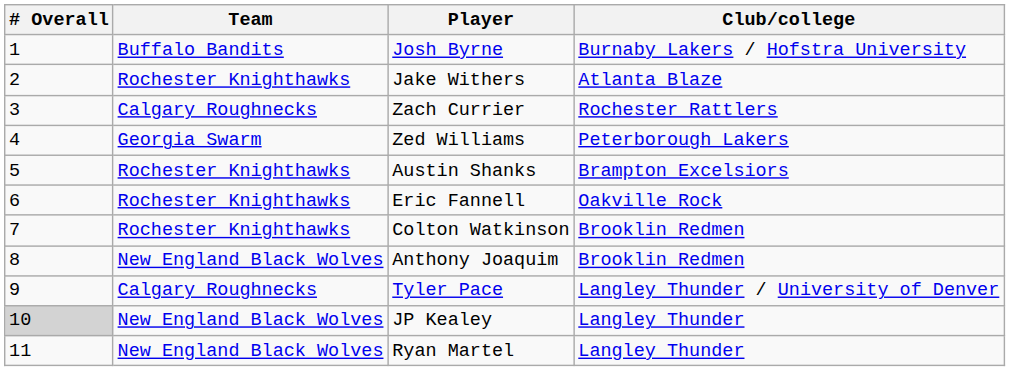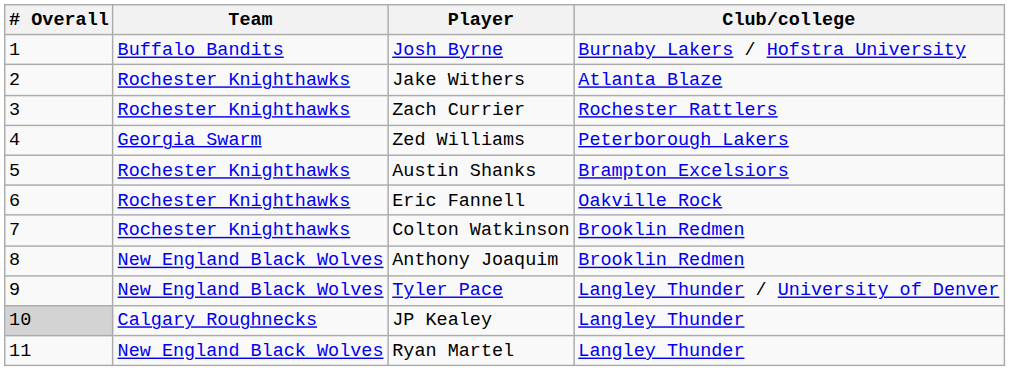Zach Currier | Team: Calgary Roughnecks -> Rochester Knighthawks
Tyler Pace | Team: Calgary Roughnecks -> New England Black Wolves
JP Kealey | Team: New England Black Wolves -> Calgary Roughnecks
